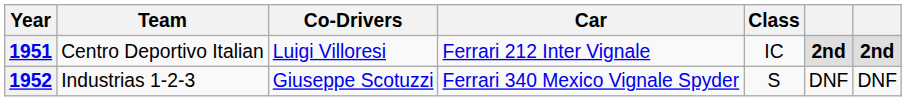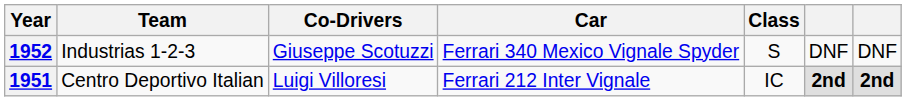rows swapped: 1951 <-> 1952
